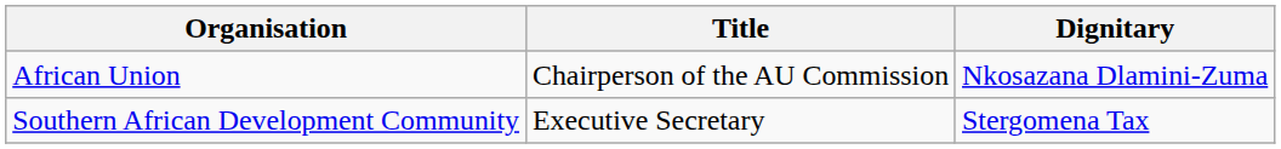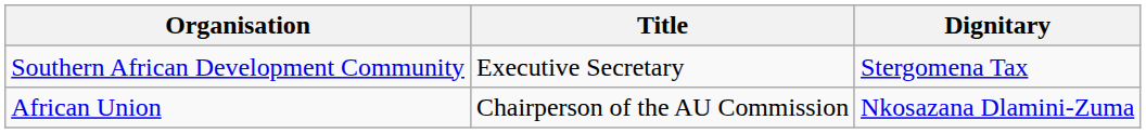rows swapped: African Union <-> Southern African Development Community
